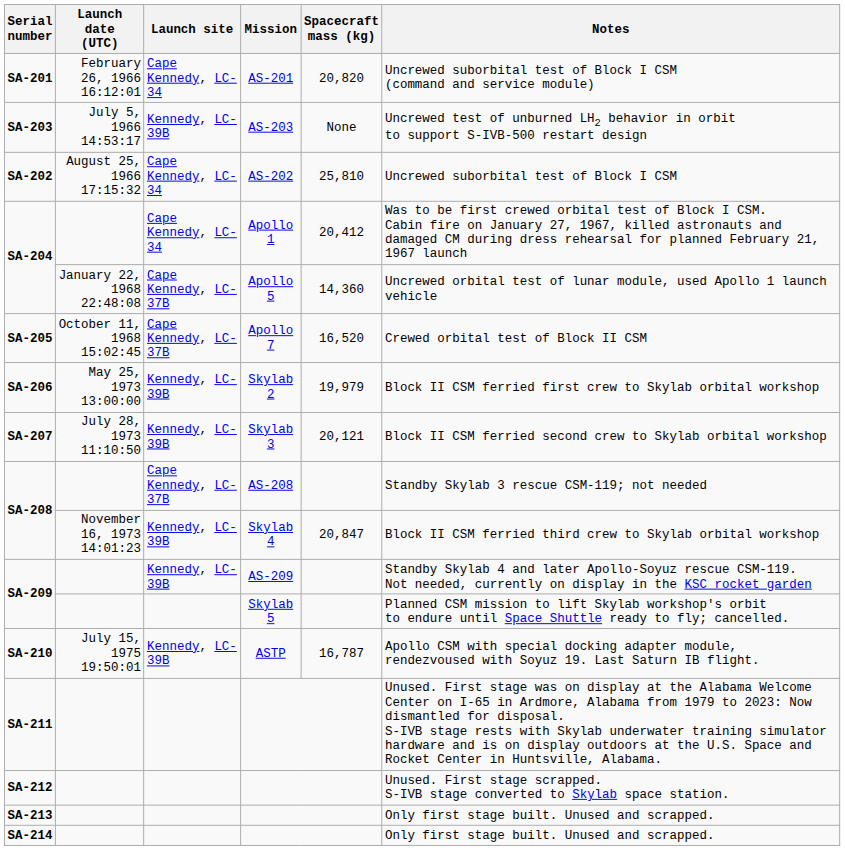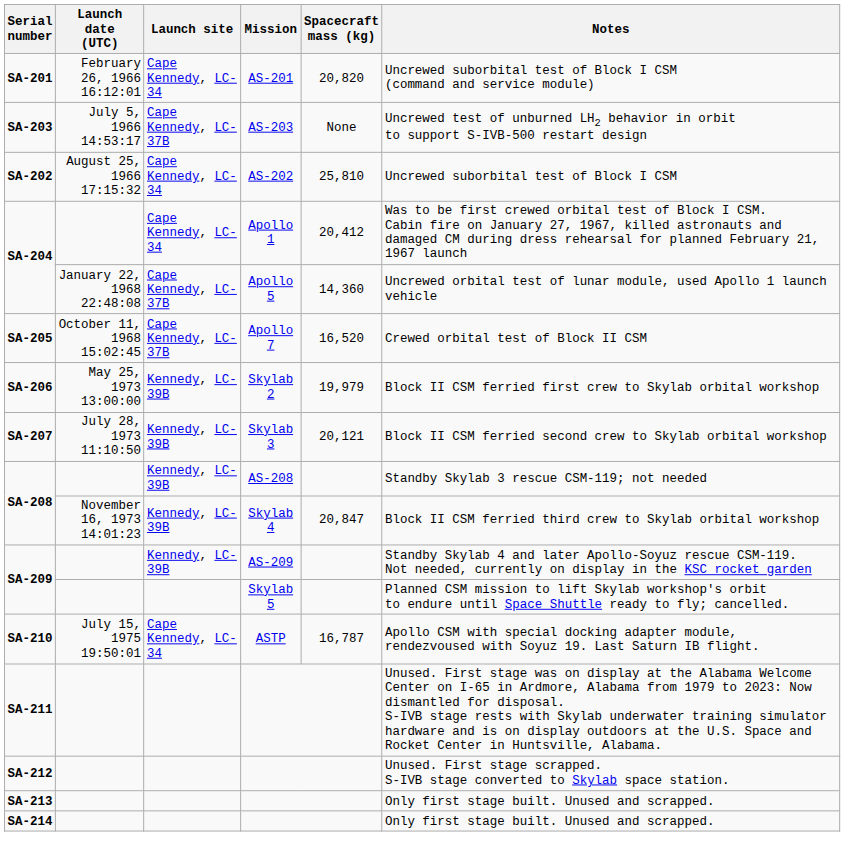SA-203 | Launch site: Kennedy, LC-39B -> Cape Kennedy, LC-37B
SA-208 / AS-208 | Launch site: Cape Kennedy, LC-37B -> Kennedy, LC-39B
SA-210 | Launch site: Kennedy, LC-39B -> Cape Kennedy, LC-34
